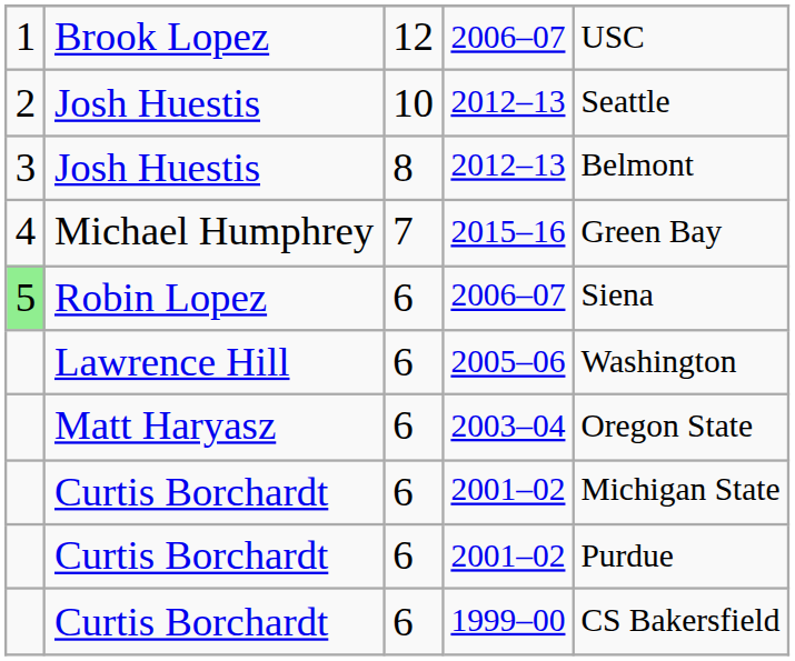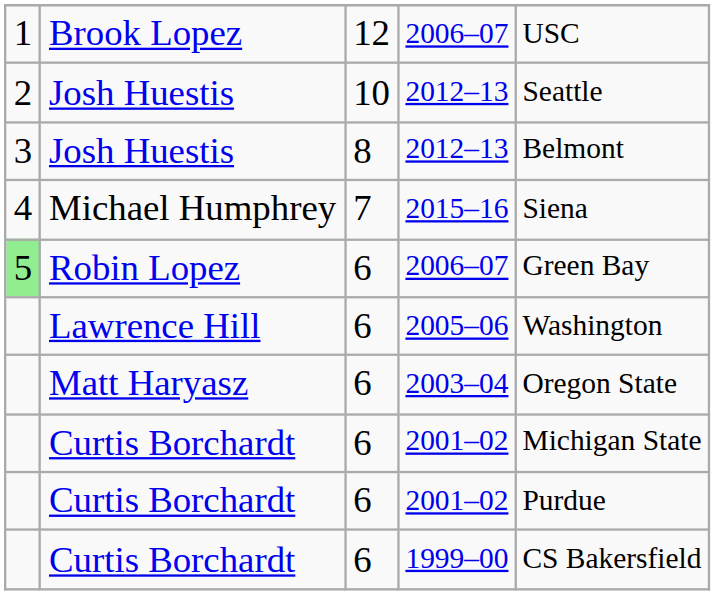Michael Humphrey | column 5: Green Bay -> Siena
Robin Lopez | column 5: Siena -> Green Bay
